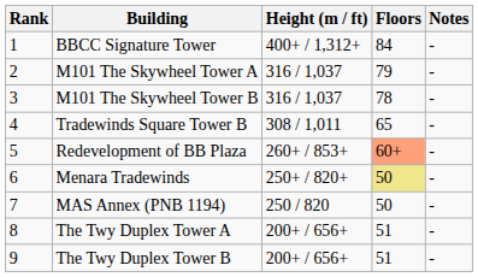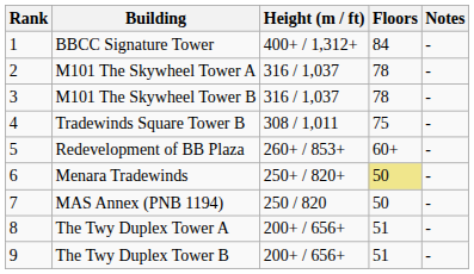M101 The Skywheel Tower A | Floors: 79 -> 78
Tradewinds Square Tower B | Floors: 65 -> 75
Redevelopment of BB Plaza | Floors: lightsalmon background -> no background
